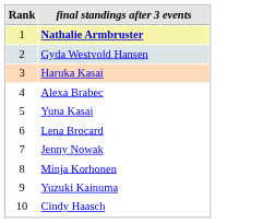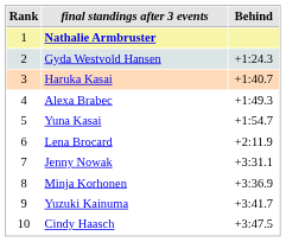+ column: Behind | +1:24.3 | +1:40.7 | +1:49.3 | +1:54.7 | +2:11.9 | +3:31.1 | +3:36.9 | +3:41.7 | +3:47.5
